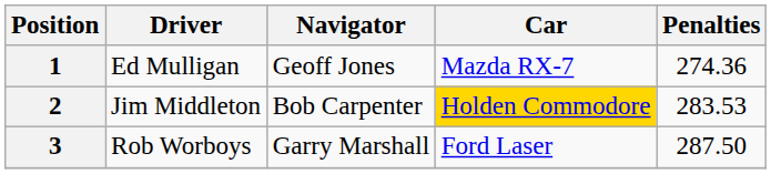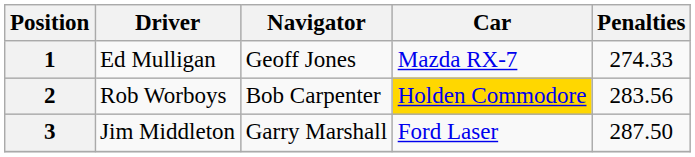1 | Penalties: 274.36 -> 274.33
2 | Driver: Jim Middleton -> Rob Worboys
2 | Penalties: 283.53 -> 283.56
3 | Driver: Rob Worboys -> Jim Middleton
